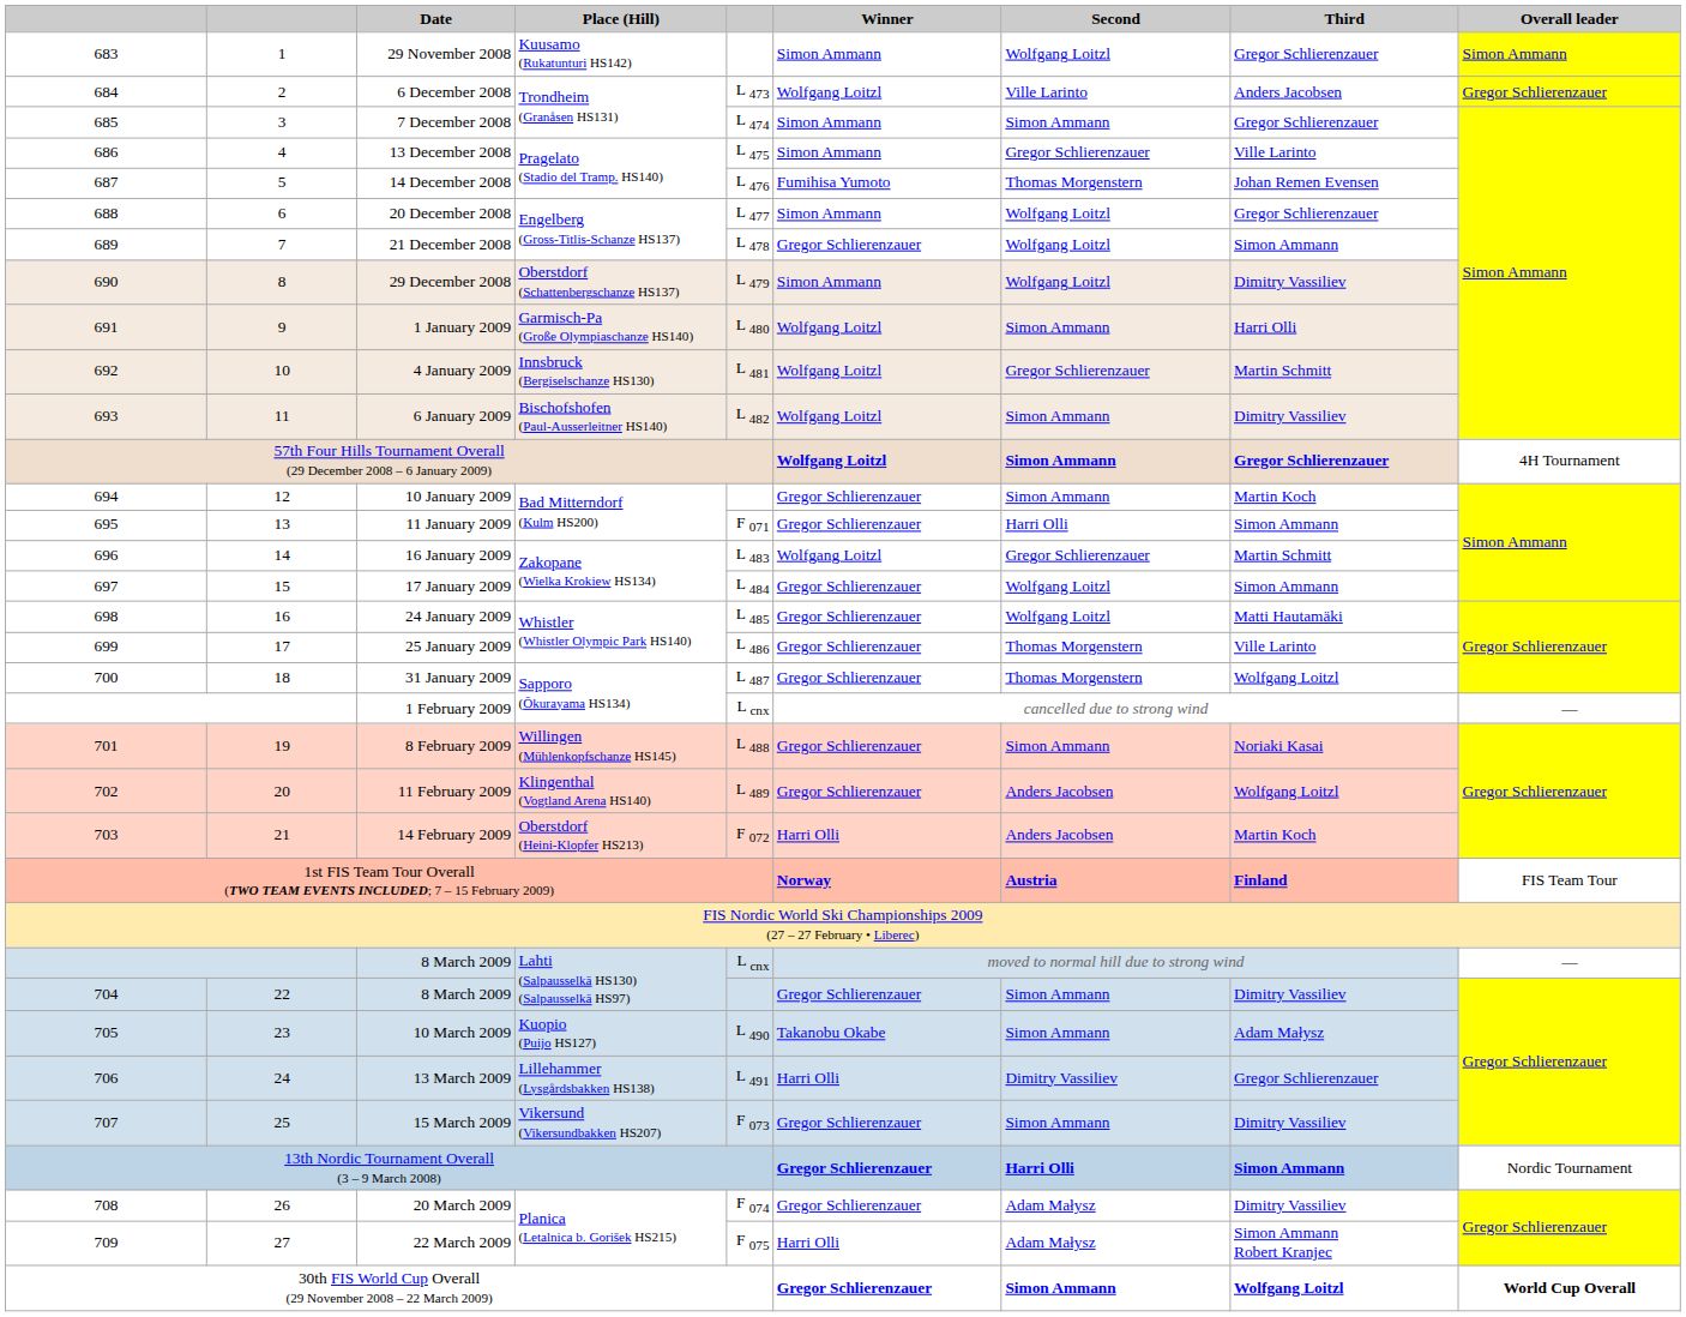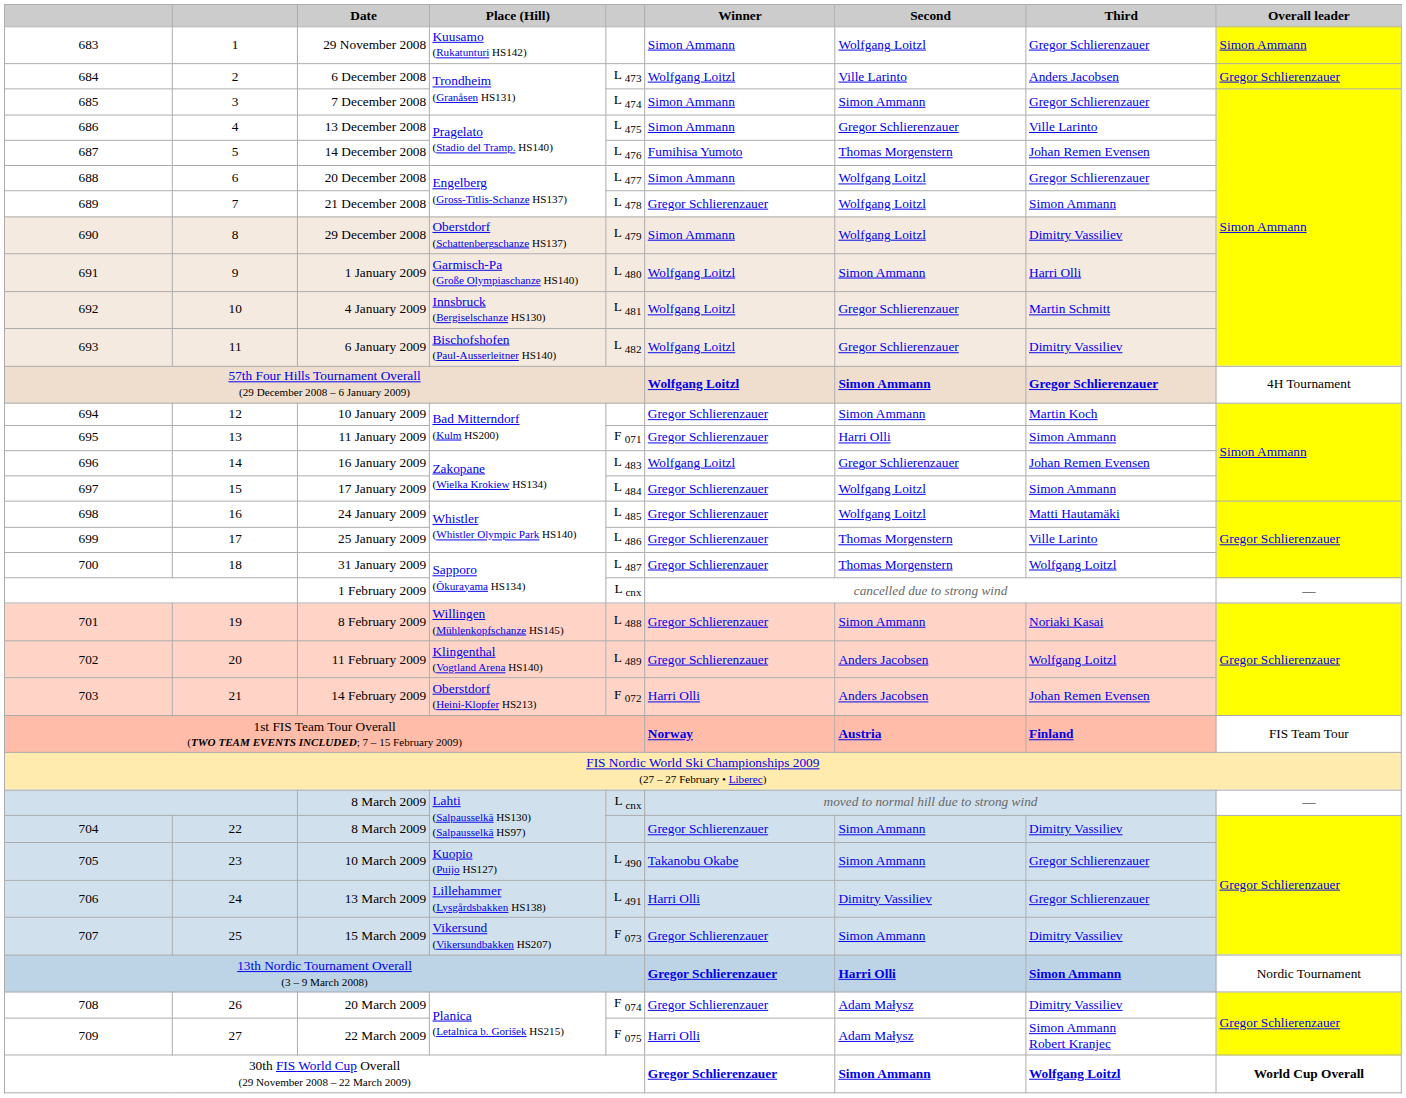6 January 2009 | Second: Simon Ammann -> Gregor Schlierenzauer
16 January 2009 | Third: Martin Schmitt -> Johan Remen Evensen
14 February 2009 | Third: Martin Koch -> Johan Remen Evensen
10 March 2009 | Third: Adam Małysz -> Gregor Schlierenzauer
